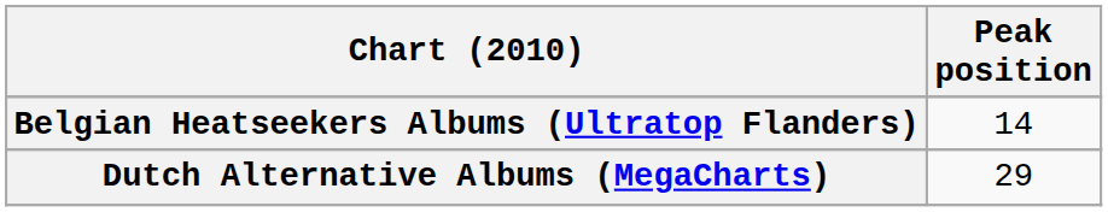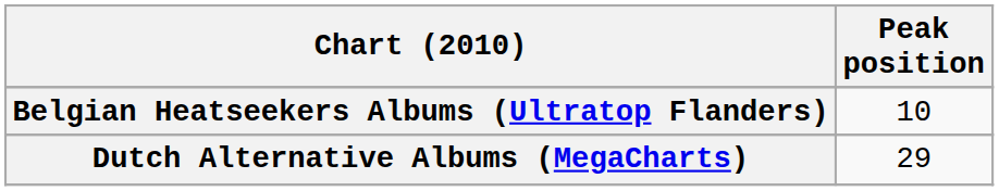Belgian Heatseekers Albums (Ultratop Flanders) | Peak position: 14 -> 10
